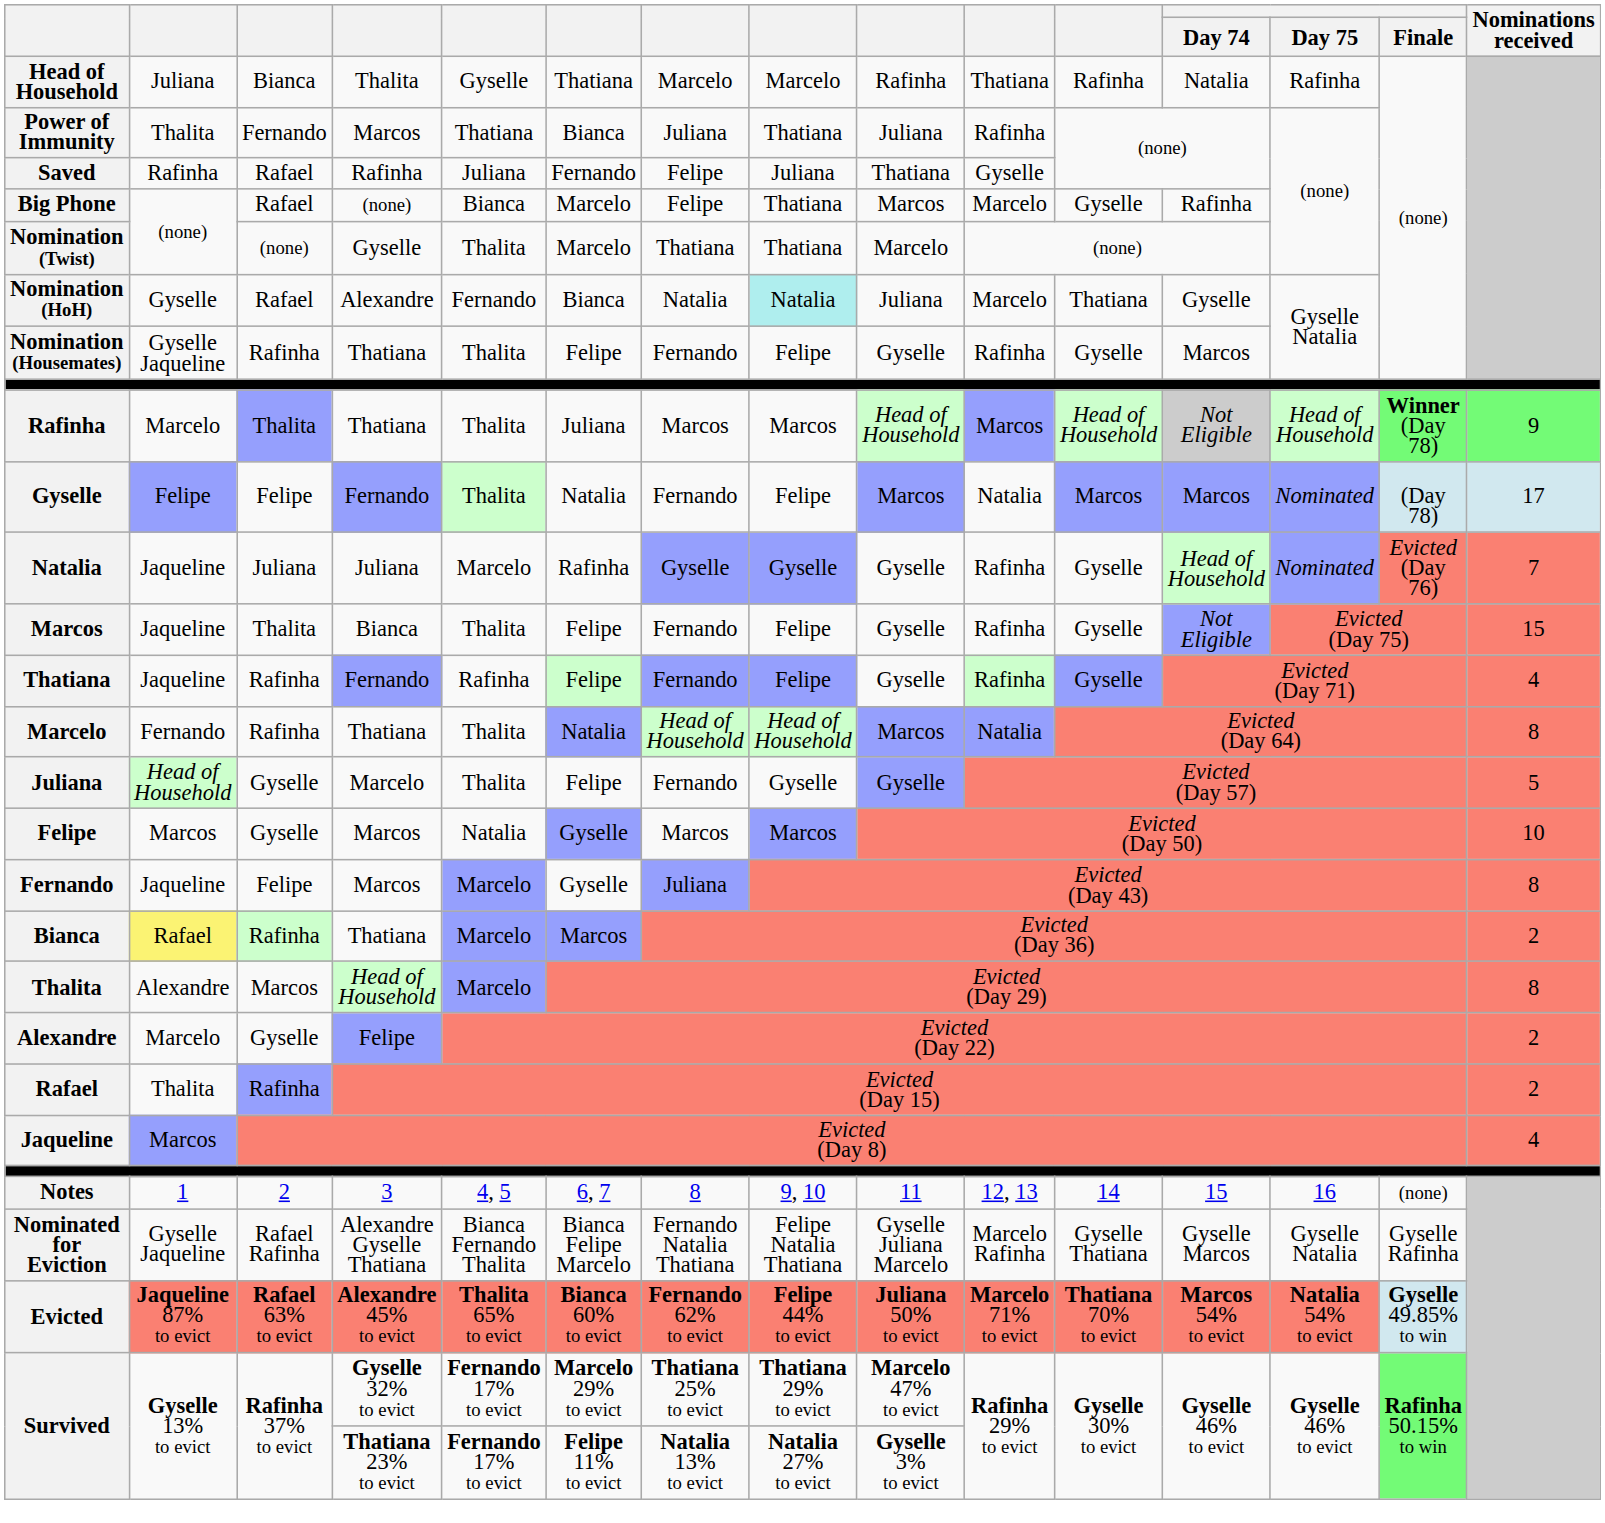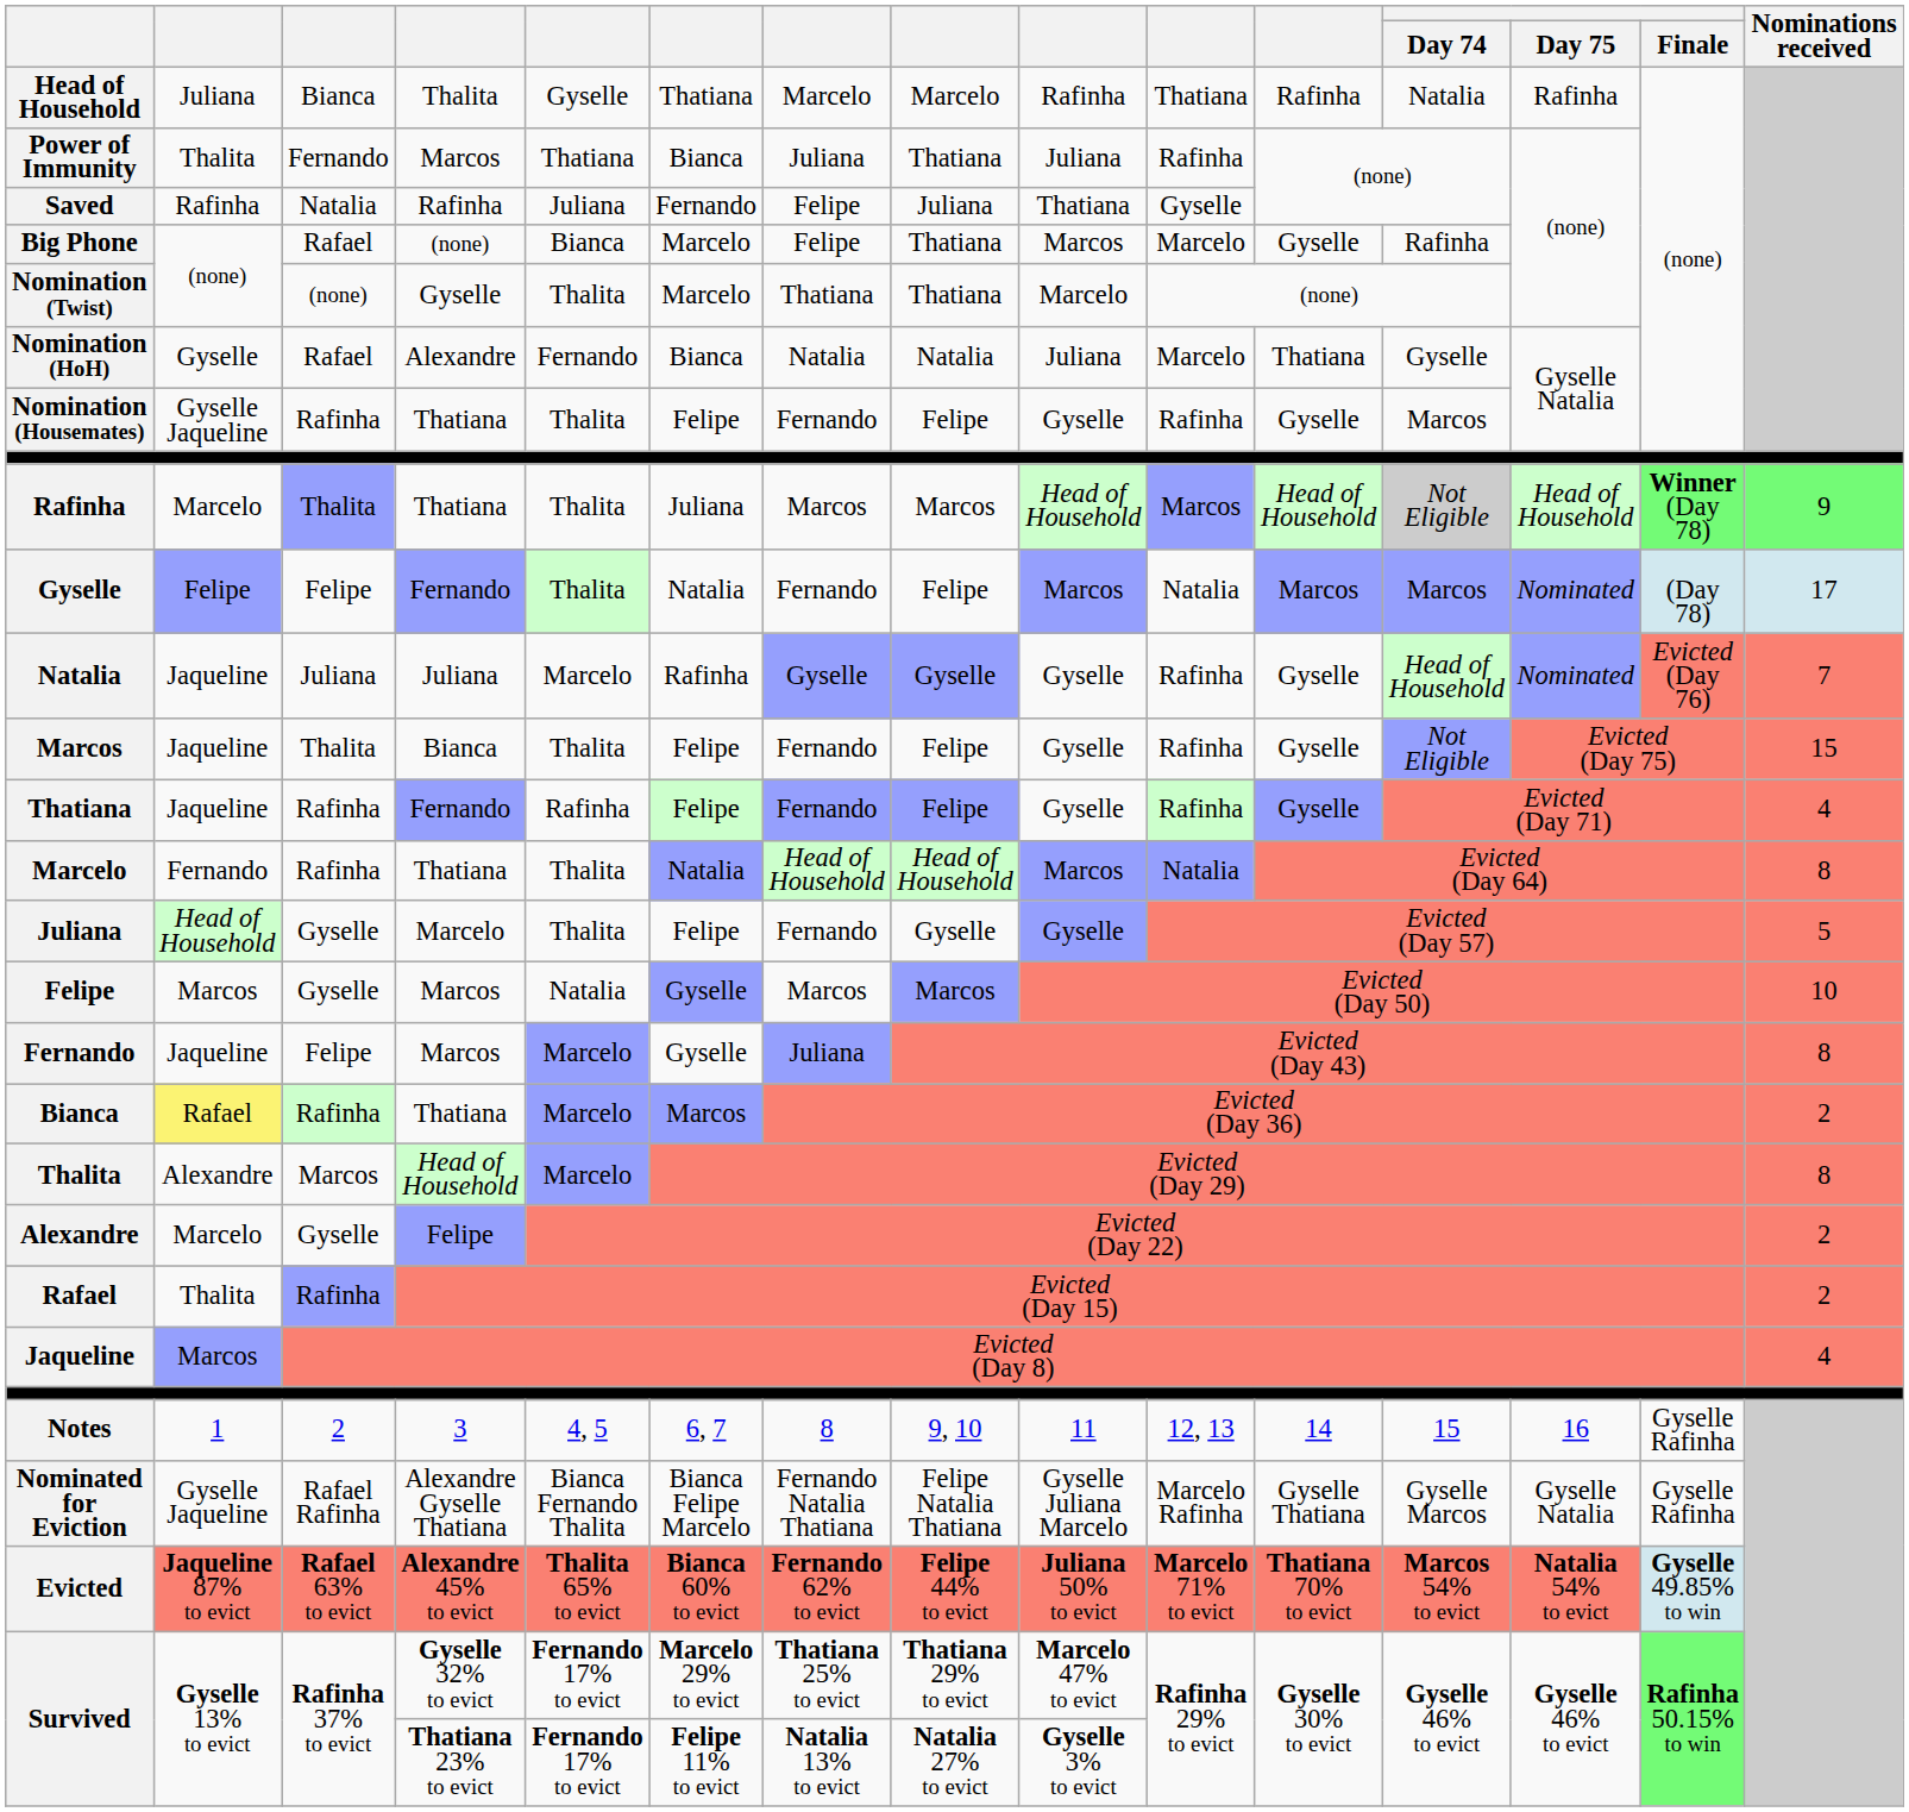Saved | column 3: Rafael -> Natalia
Nomination (HoH) | column 8: paleturquoise background -> no background
Notes | Finale: (none) -> Gyselle Rafinha
